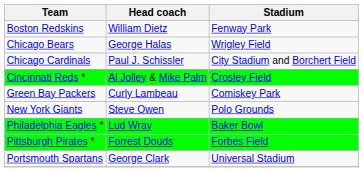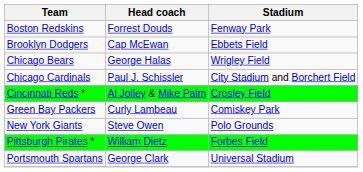Boston Redskins | Head coach: William Dietz -> Forrest Douds
+ row: Brooklyn Dodgers | Cap McEwan | Ebbets Field
- row: Philadelphia Eagles * | Lud Wray | Baker Bowl
Pittsburgh Pirates * | Head coach: Forrest Douds -> William Dietz
